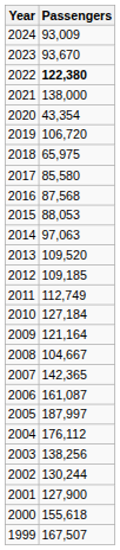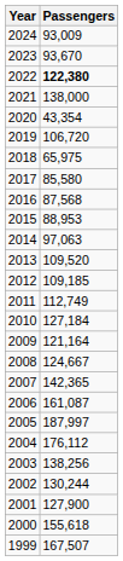2015 | Passengers: 88,053 -> 88,953
2008 | Passengers: 104,667 -> 124,667
